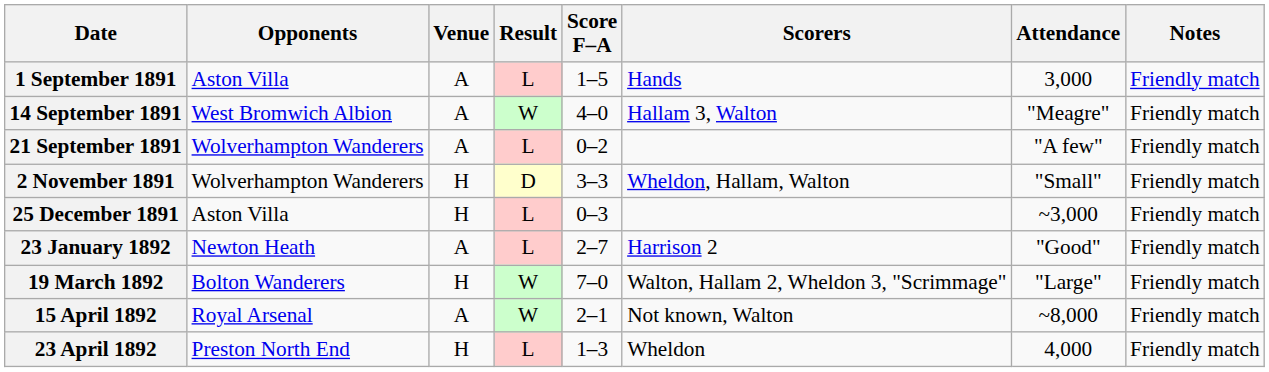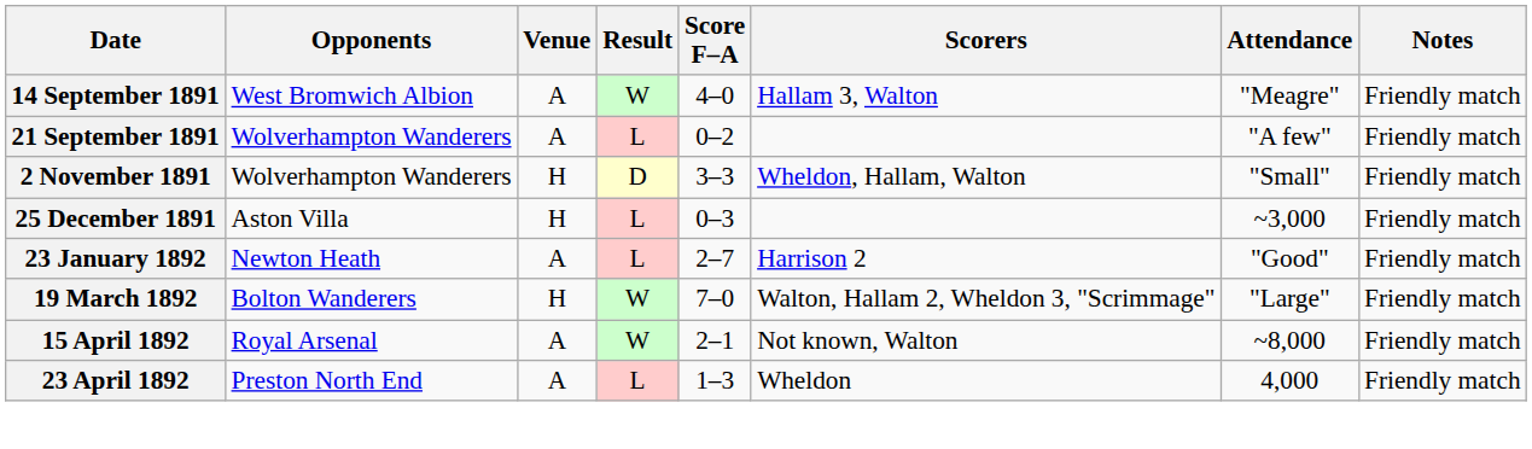- row: 1 September 1891 | Aston Villa | A | L | 1–5 | Hands | 3,000 | Friendly match
23 April 1892 | Venue: H -> A
